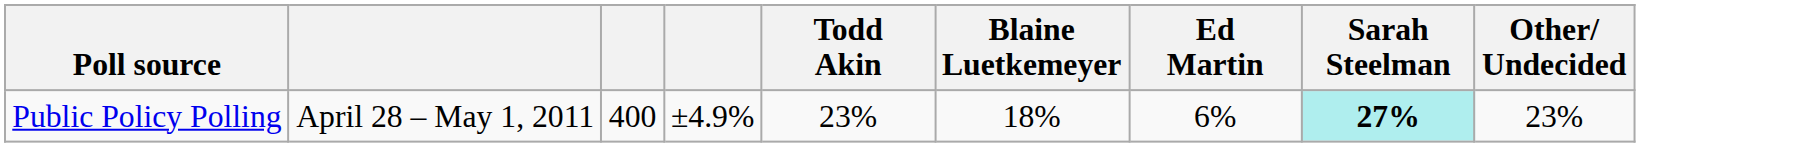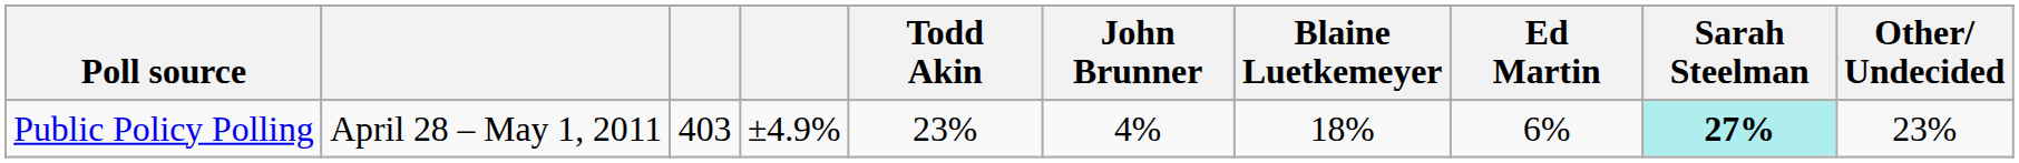+ column: John Brunner | 4%
Public Policy Polling | column 3: 400 -> 403
